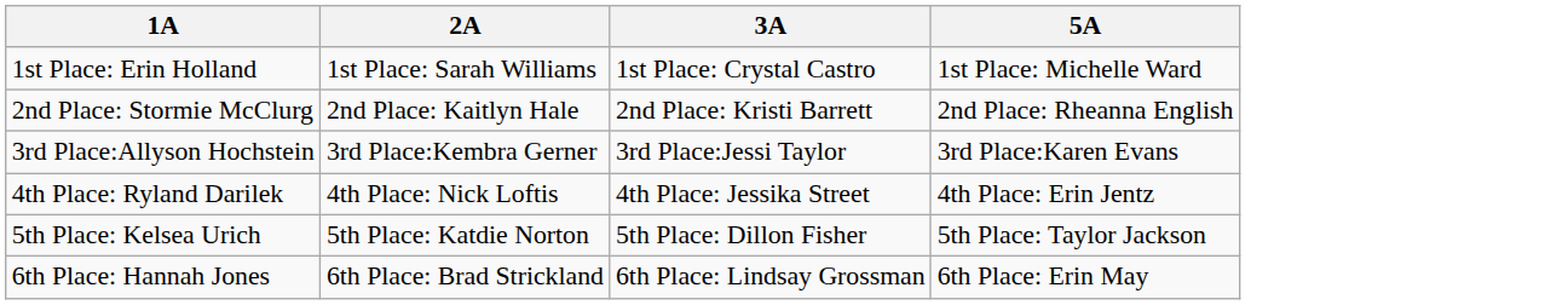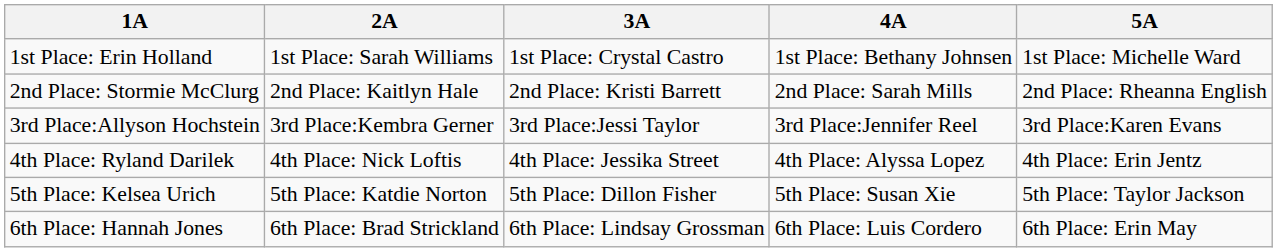+ column: 4A | 1st Place: Bethany Johnsen | 2nd Place: Sarah Mills | 3rd Place:Jennifer Reel | 4th Place: Alyssa Lopez | 5th Place: Susan Xie | 6th Place: Luis Cordero
